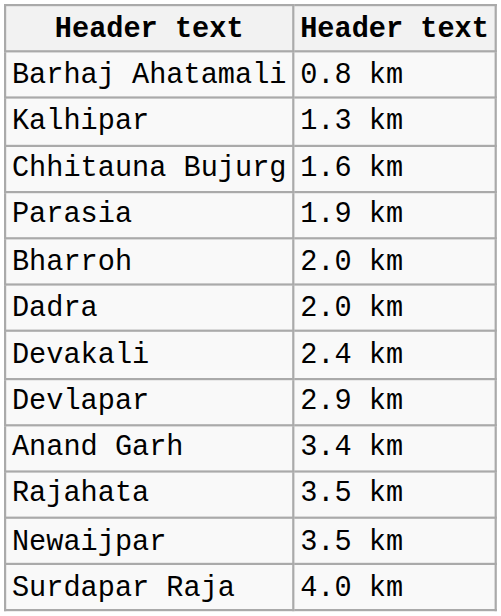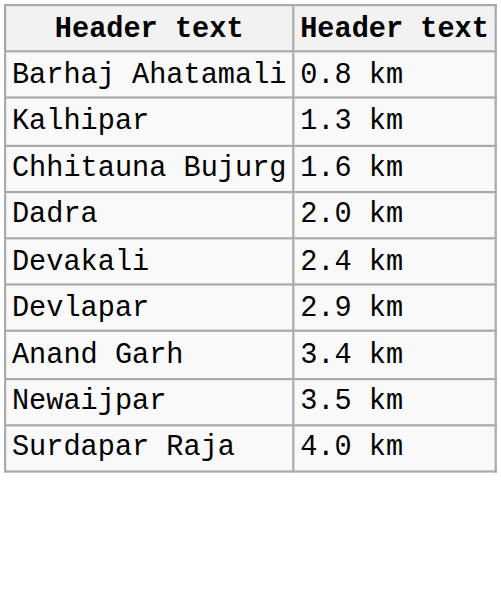- row: Parasia | 1.9 km
- row: Bharroh | 2.0 km
- row: Rajahata | 3.5 km
